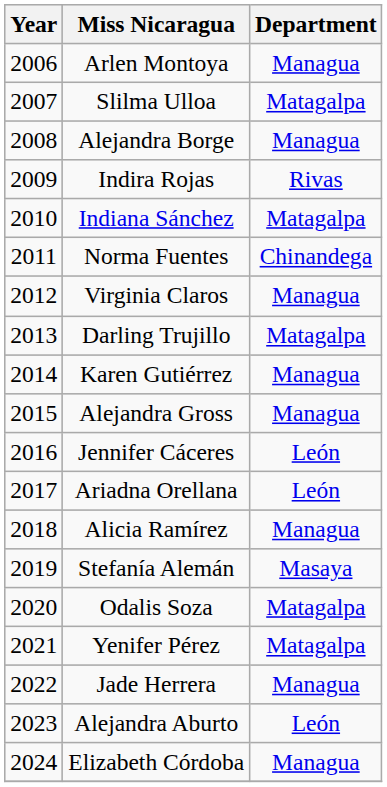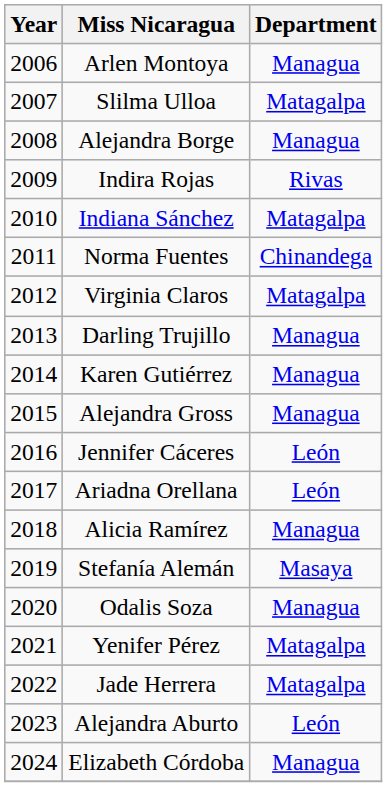Virginia Claros | Department: Managua -> Matagalpa
Darling Trujillo | Department: Matagalpa -> Managua
Odalis Soza | Department: Matagalpa -> Managua
Jade Herrera | Department: Managua -> Matagalpa
